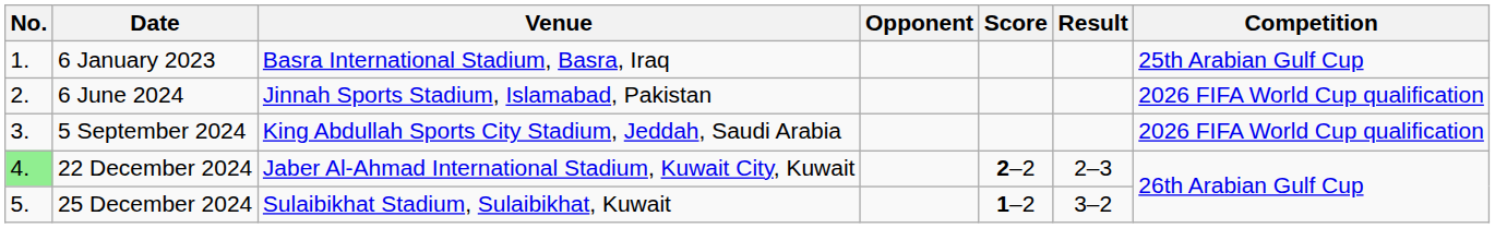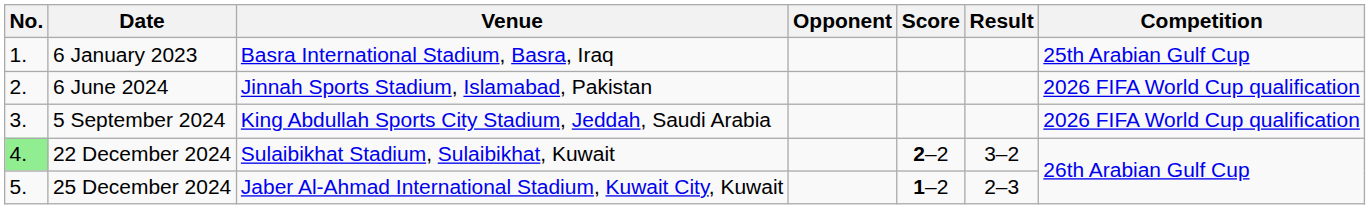22 December 2024 | Venue: Jaber Al-Ahmad International Stadium, Kuwait City, Kuwait -> Sulaibikhat Stadium, Sulaibikhat, Kuwait
22 December 2024 | Result: 2–3 -> 3–2
25 December 2024 | Venue: Sulaibikhat Stadium, Sulaibikhat, Kuwait -> Jaber Al-Ahmad International Stadium, Kuwait City, Kuwait
25 December 2024 | Result: 3–2 -> 2–3
